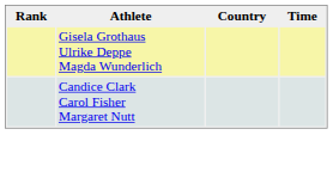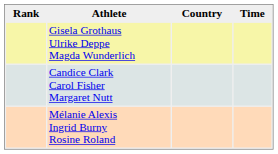+ row: Mélanie Alexis Ingrid Burny Rosine Roland
